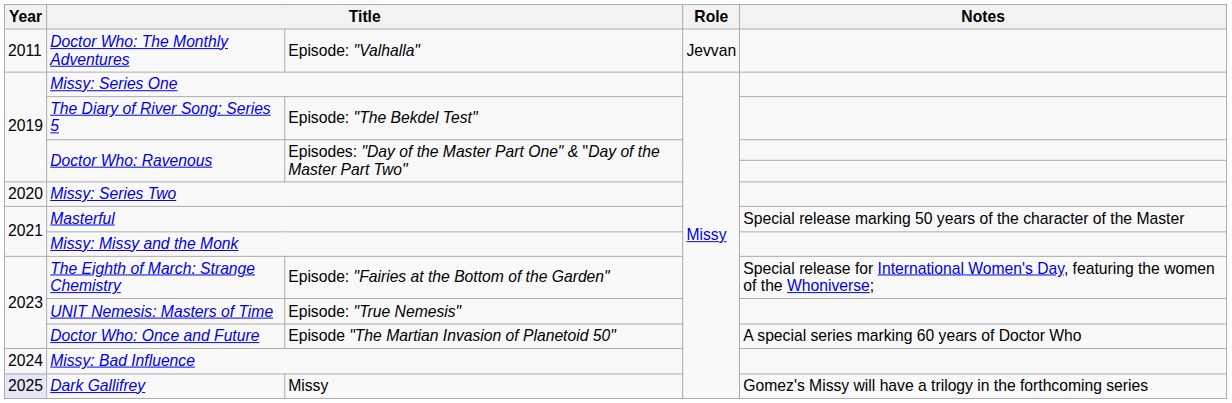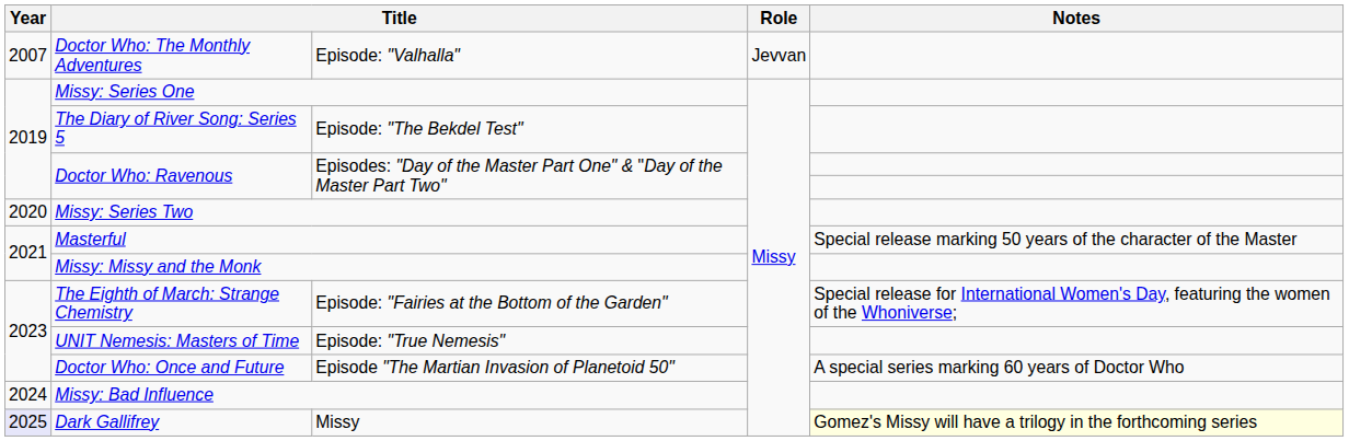Doctor Who: The Monthly Adventures | Year: 2011 -> 2007
Dark Gallifrey | Notes: no background -> lightyellow background
